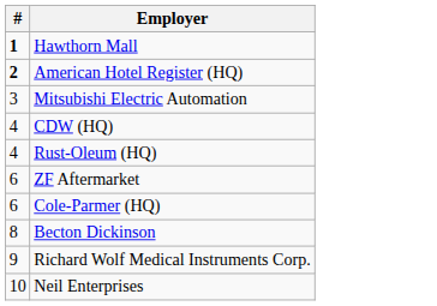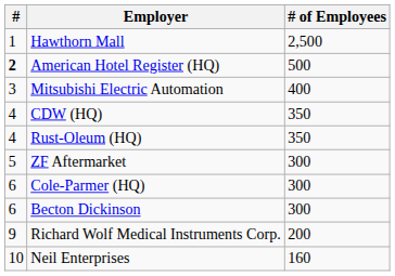+ column: # of Employees | 2,500 | 500 | 400 | 350 | 350 | 300 | 300 | 300 | 200 | 160
Hawthorn Mall | #: bold -> normal
ZF Aftermarket | #: 6 -> 5
Becton Dickinson | #: 8 -> 6
